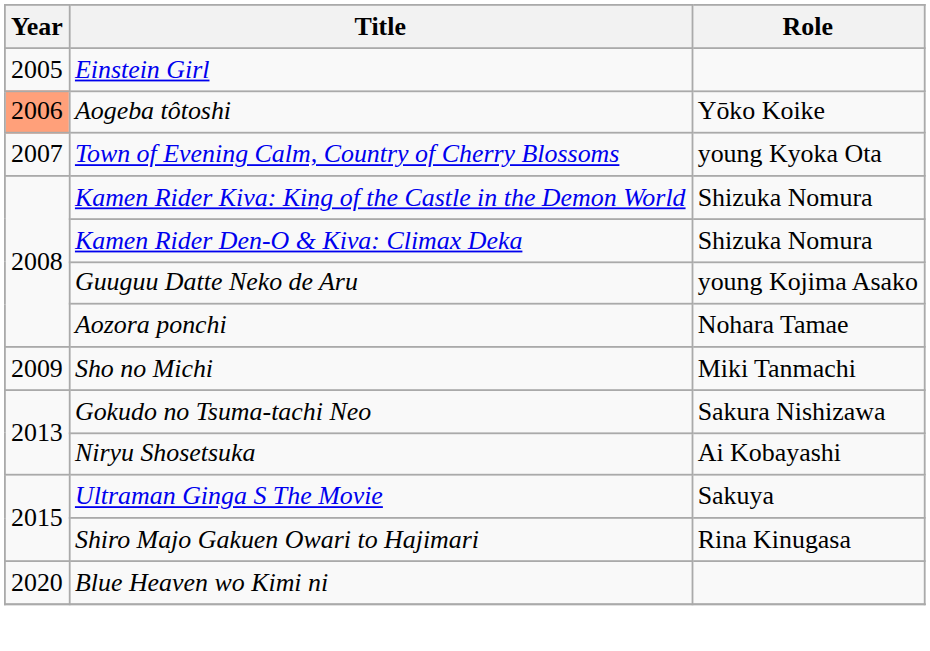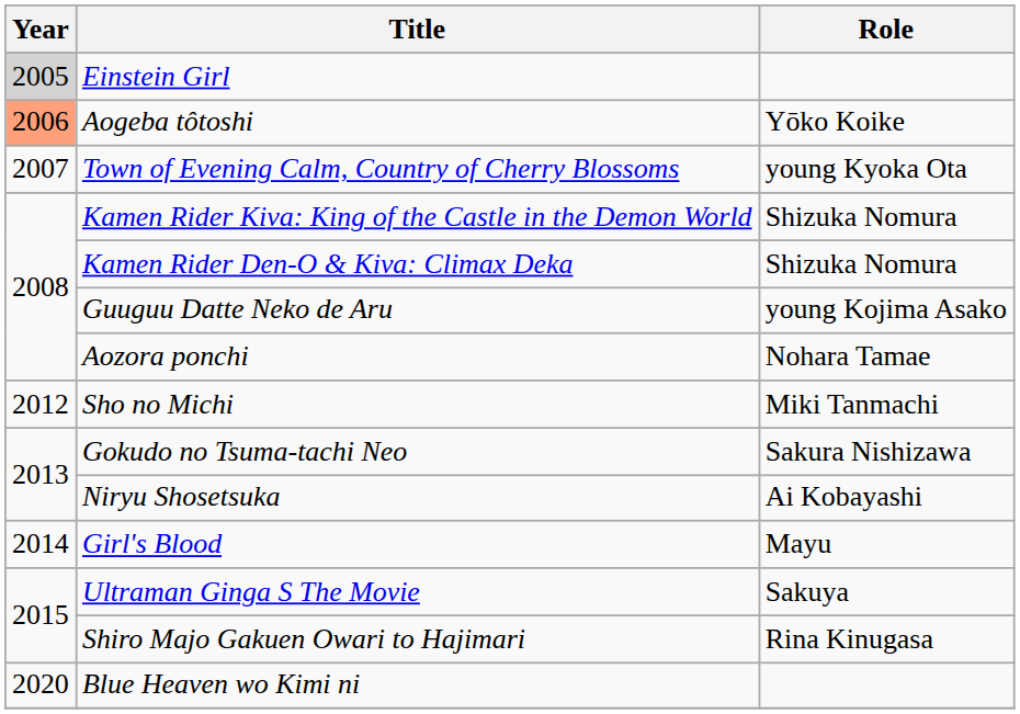Einstein Girl | Year: no background -> lightgrey background
Sho no Michi | Year: 2009 -> 2012
+ row: 2014 | Girl's Blood | Mayu
